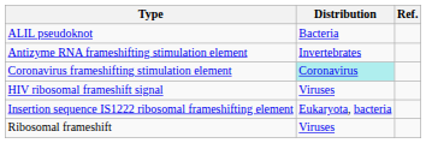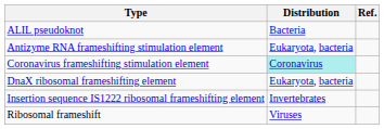Antizyme RNA frameshifting stimulation element | Distribution: Invertebrates -> Eukaryota, bacteria
+ row: DnaX ribosomal frameshifting element | Eukaryota, bacteria
- row: HIV ribosomal frameshift signal | Viruses
Insertion sequence IS1222 ribosomal frameshifting element | Distribution: Eukaryota, bacteria -> Invertebrates
